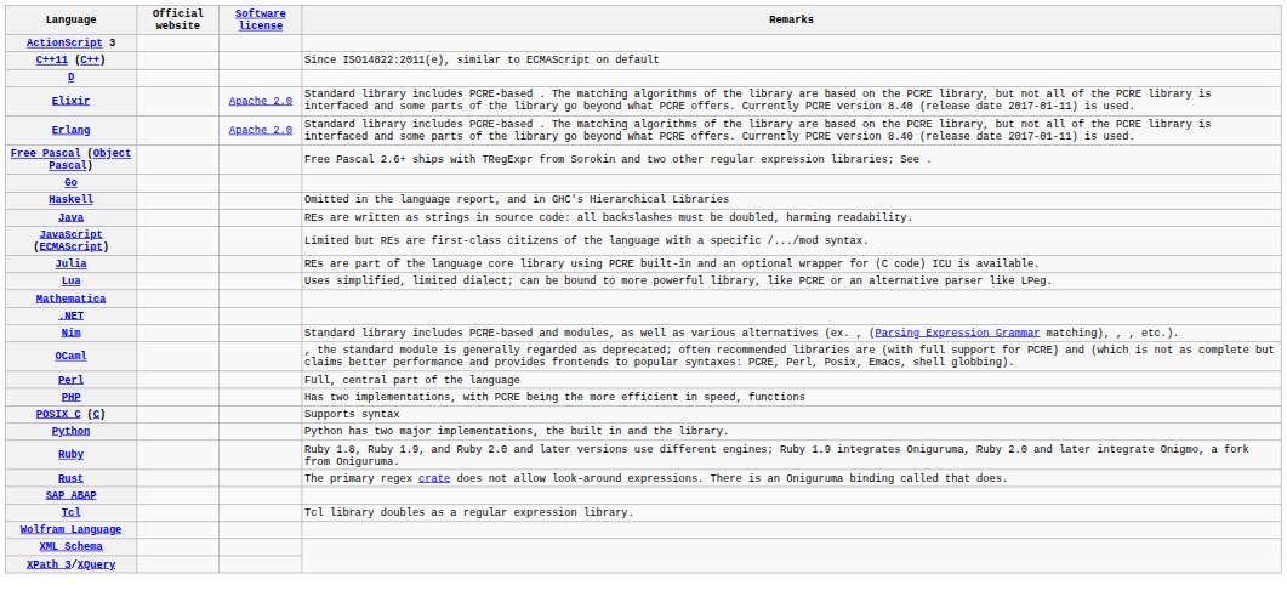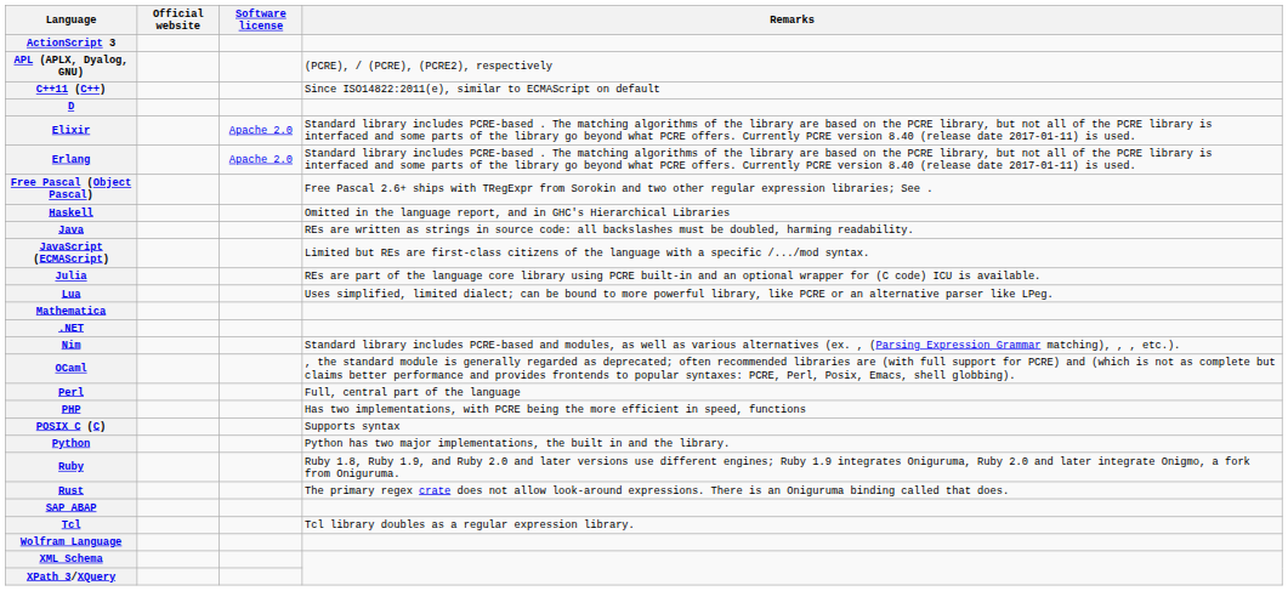+ row: APL (APLX, Dyalog, GNU) | (PCRE), / (PCRE), (PCRE2), respectively
- row: Go
